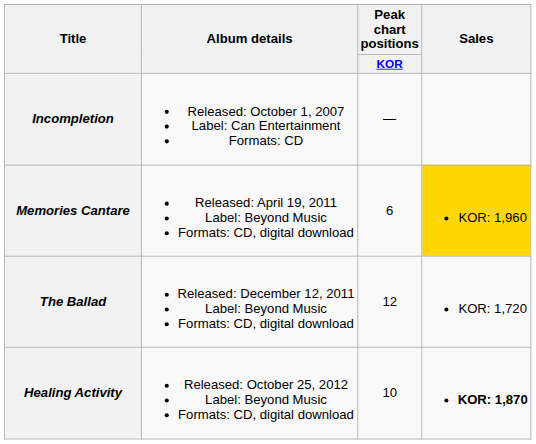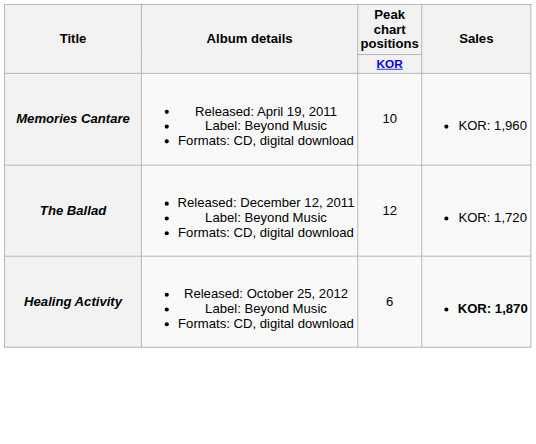- row: Incompletion | Released: October 1, 2007 Label: Can Entertainment Formats: CD | —
Memories Cantare | Peak chart positions / KOR: 6 -> 10
Memories Cantare | Sales: gold background -> no background
Healing Activity | Peak chart positions / KOR: 10 -> 6
